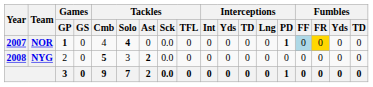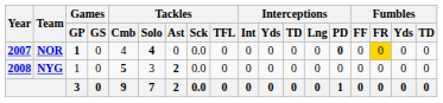NOR | Interceptions / PD: 1 -> 0
NOR | Fumbles / FF: lightblue background -> no background
NYG | Games / GP: 2 -> 1
